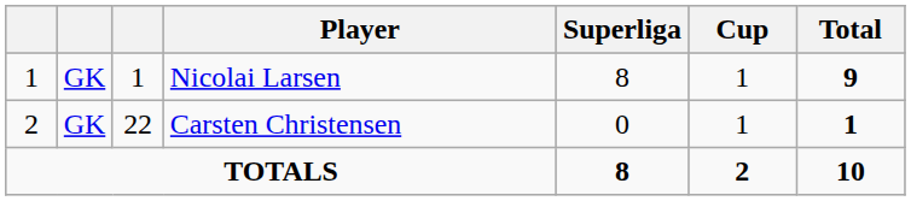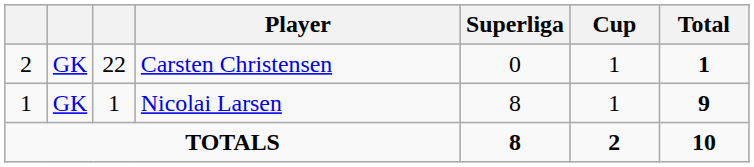rows swapped: Nicolai Larsen <-> Carsten Christensen
